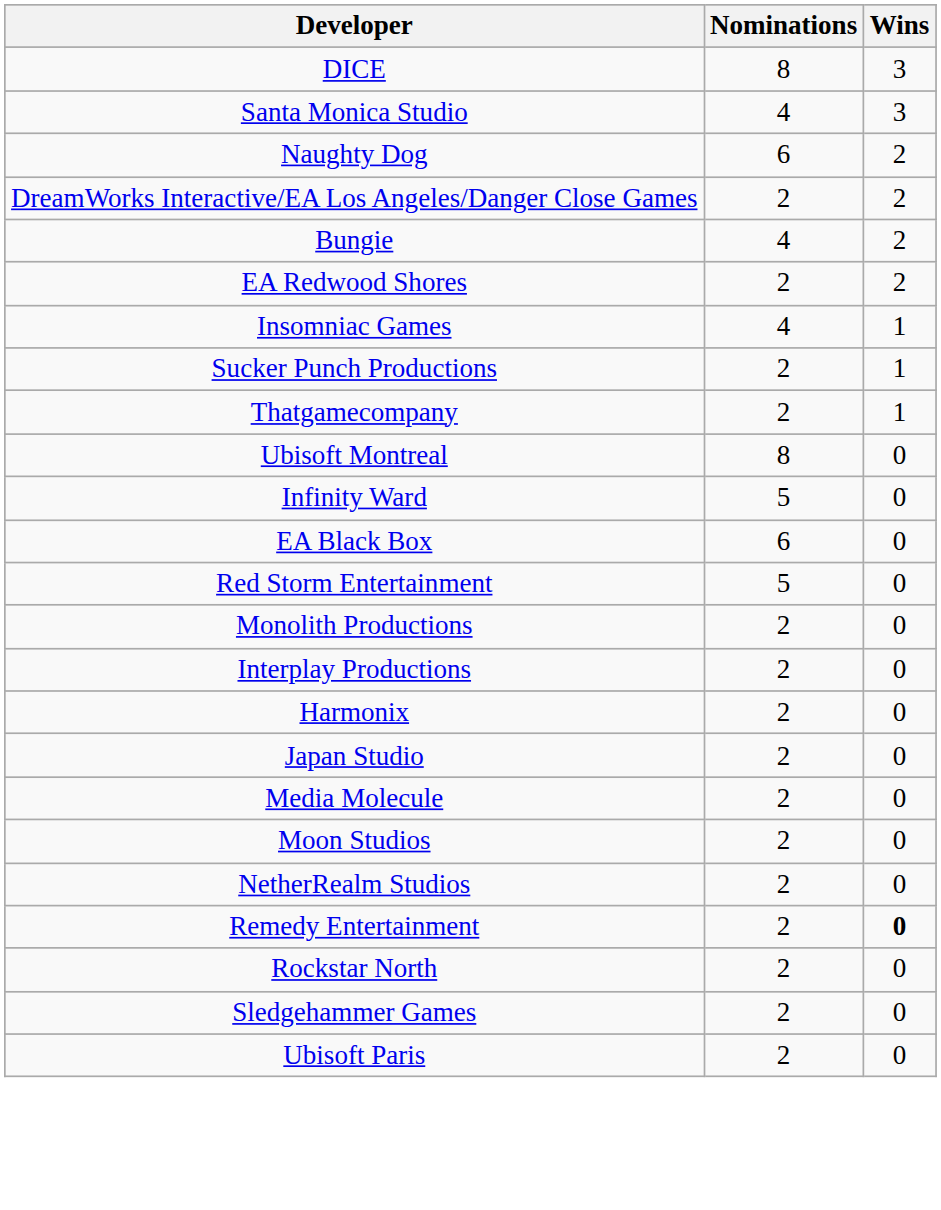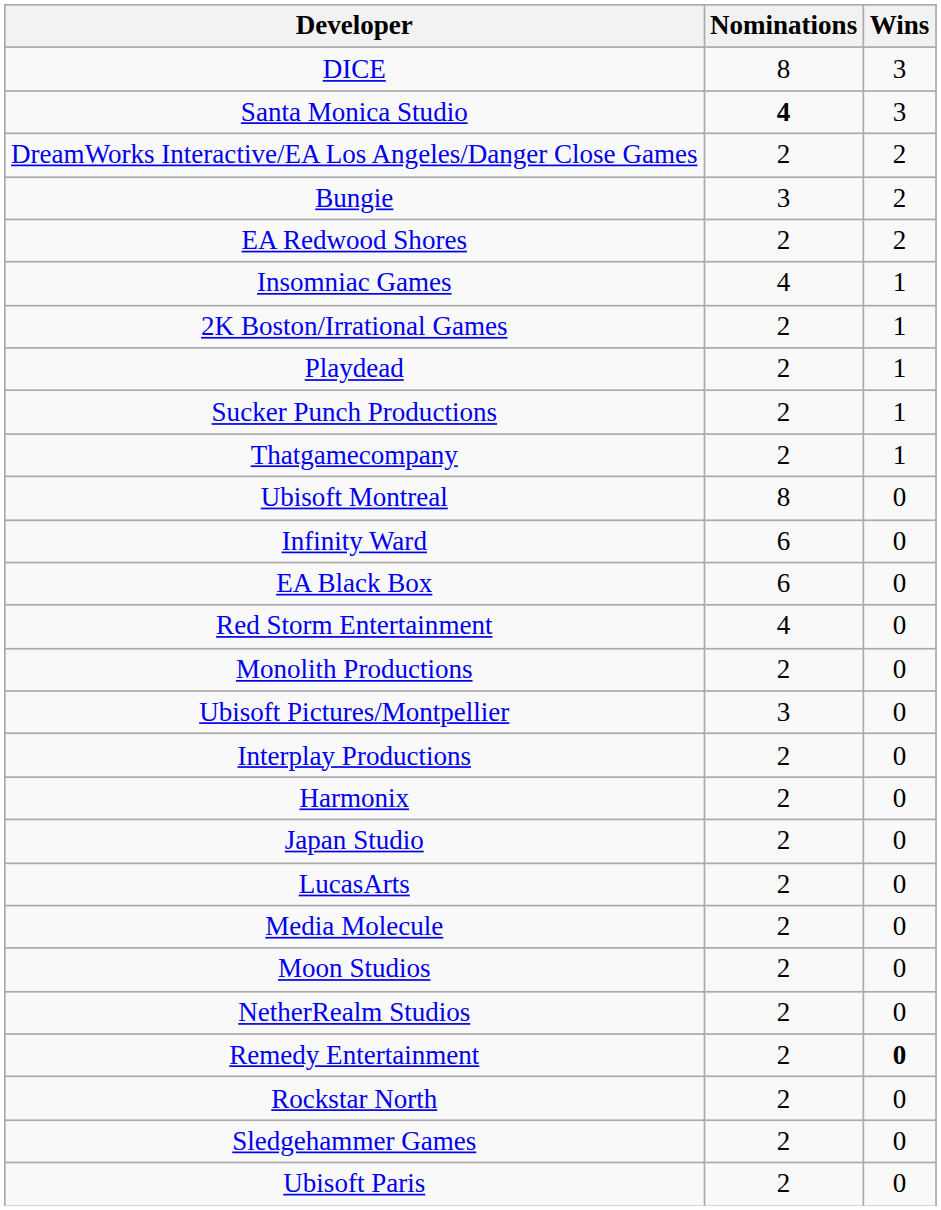Santa Monica Studio | Nominations: normal -> bold
- row: Naughty Dog | 6 | 2
Bungie | Nominations: 4 -> 3
+ row: 2K Boston/Irrational Games | 2 | 1
+ row: Playdead | 2 | 1
Infinity Ward | Nominations: 5 -> 6
Red Storm Entertainment | Nominations: 5 -> 4
+ row: Ubisoft Pictures/Montpellier | 3 | 0
+ row: LucasArts | 2 | 0
